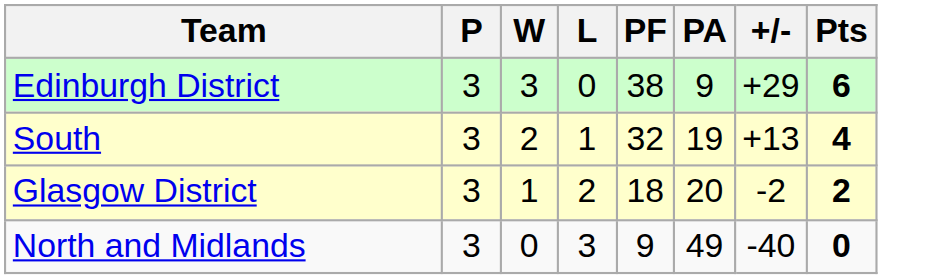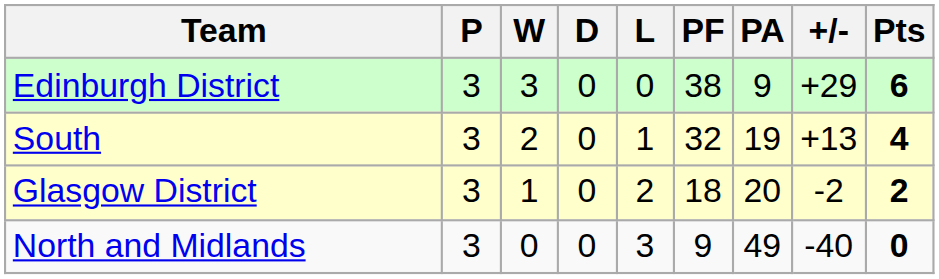+ column: D | 0 | 0 | 0 | 0
